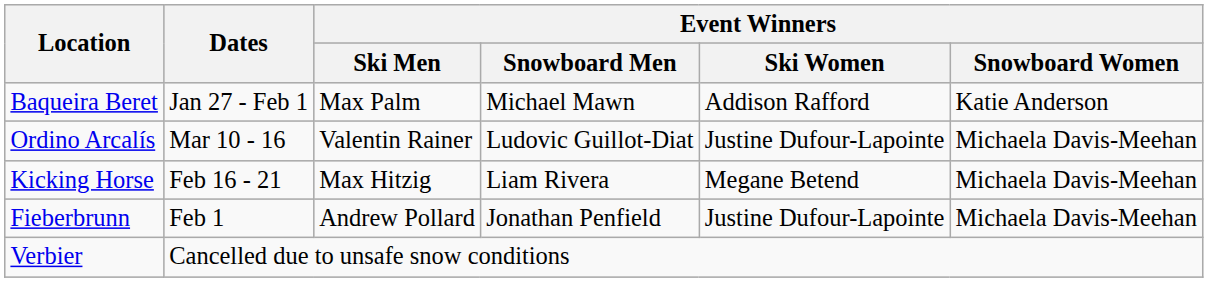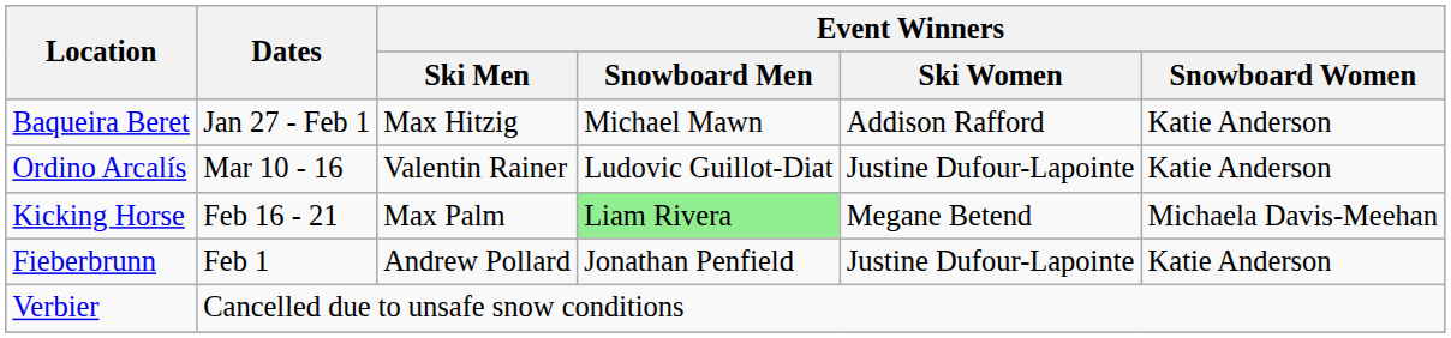Baqueira Beret | Event Winners / Ski Men: Max Palm -> Max Hitzig
Ordino Arcalís | Event Winners / Snowboard Women: Michaela Davis-Meehan -> Katie Anderson
Kicking Horse | Event Winners / Ski Men: Max Hitzig -> Max Palm
Kicking Horse | Event Winners / Snowboard Men: no background -> lightgreen background
Fieberbrunn | Event Winners / Snowboard Women: Michaela Davis-Meehan -> Katie Anderson
